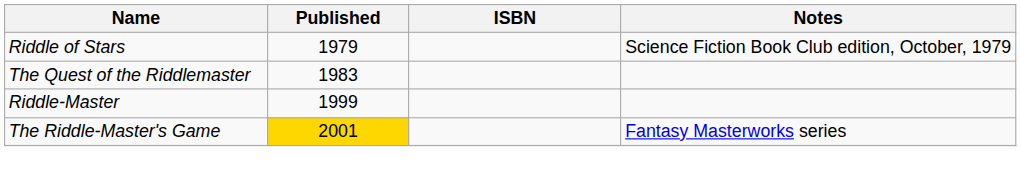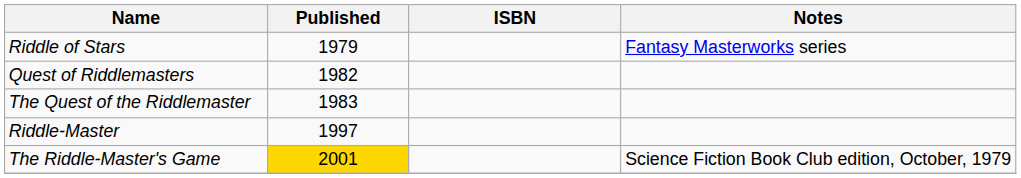Riddle of Stars | Notes: Science Fiction Book Club edition, October, 1979 -> Fantasy Masterworks series
+ row: Quest of Riddlemasters | 1982
Riddle-Master | Published: 1999 -> 1997
The Riddle-Master's Game | Notes: Fantasy Masterworks series -> Science Fiction Book Club edition, October, 1979
